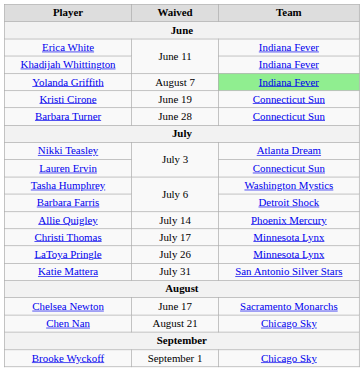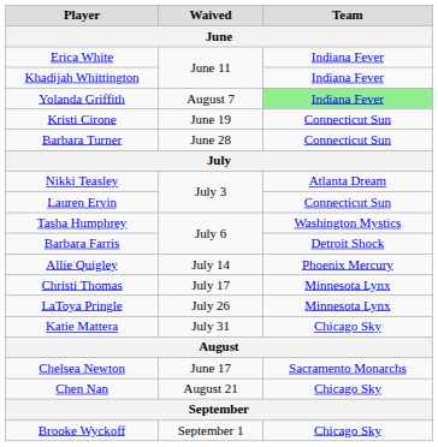Katie Mattera | Team: San Antonio Silver Stars -> Chicago Sky
